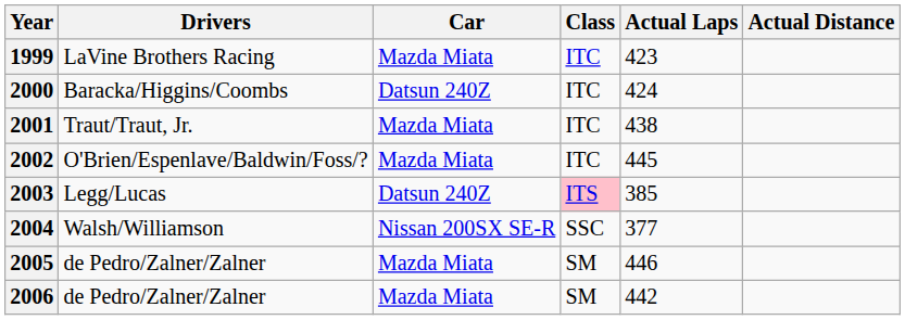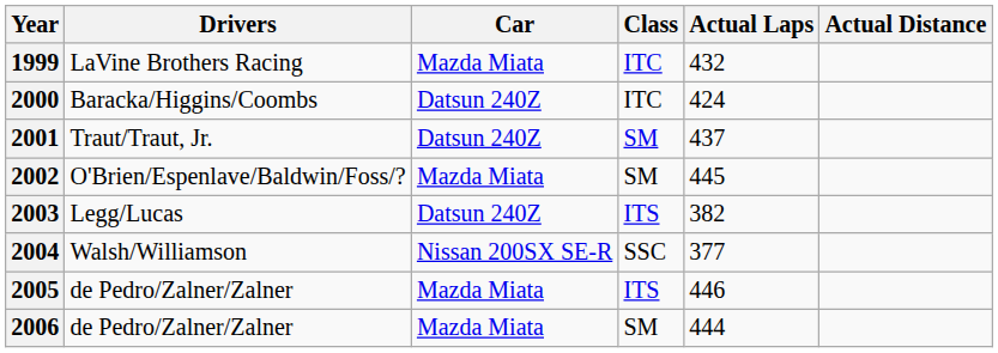1999 | Actual Laps: 423 -> 432
2001 | Car: Mazda Miata -> Datsun 240Z
2001 | Class: ITC -> SM
2001 | Actual Laps: 438 -> 437
2002 | Class: ITC -> SM
2003 | Class: pink background -> no background
2003 | Actual Laps: 385 -> 382
2005 | Class: SM -> ITS
2006 | Actual Laps: 442 -> 444
